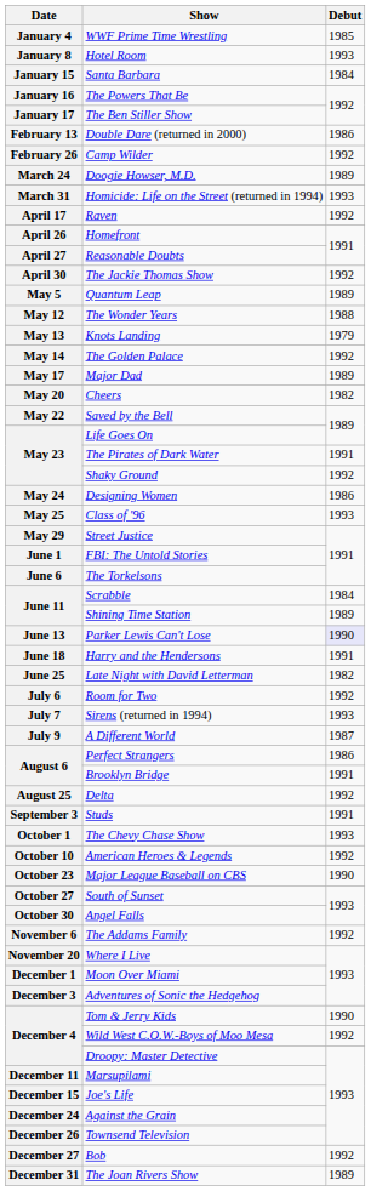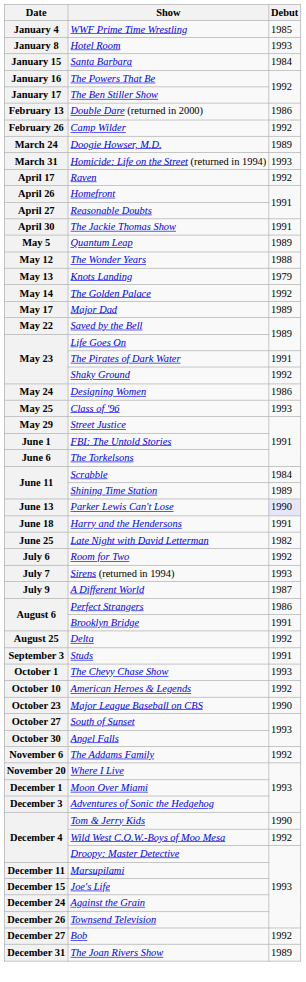The Jackie Thomas Show | Debut: 1992 -> 1991
- row: May 20 | Cheers | 1982
